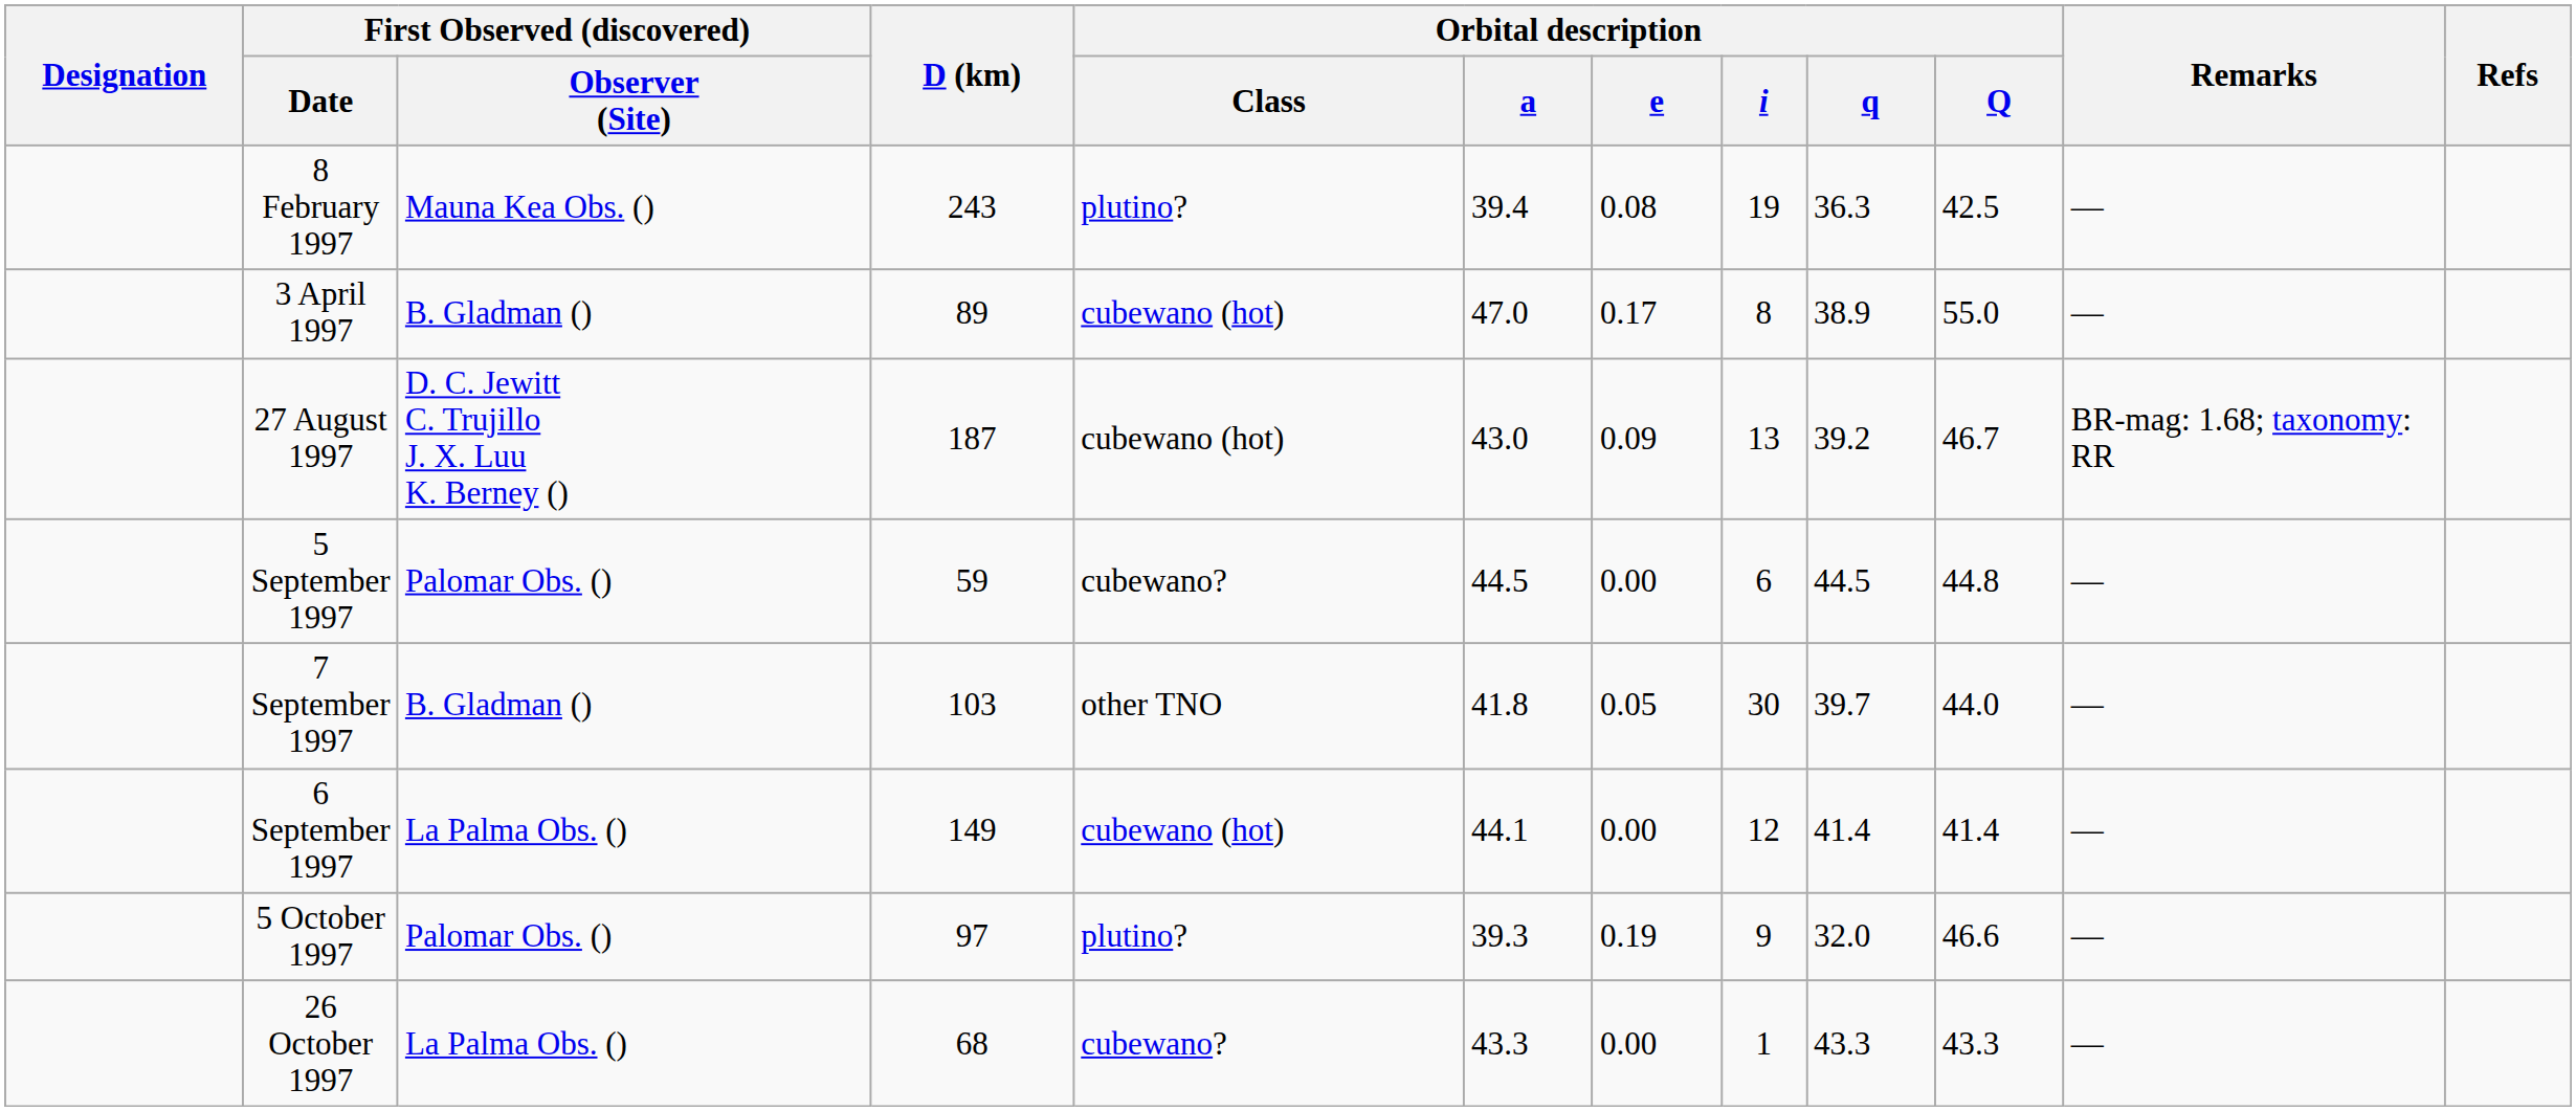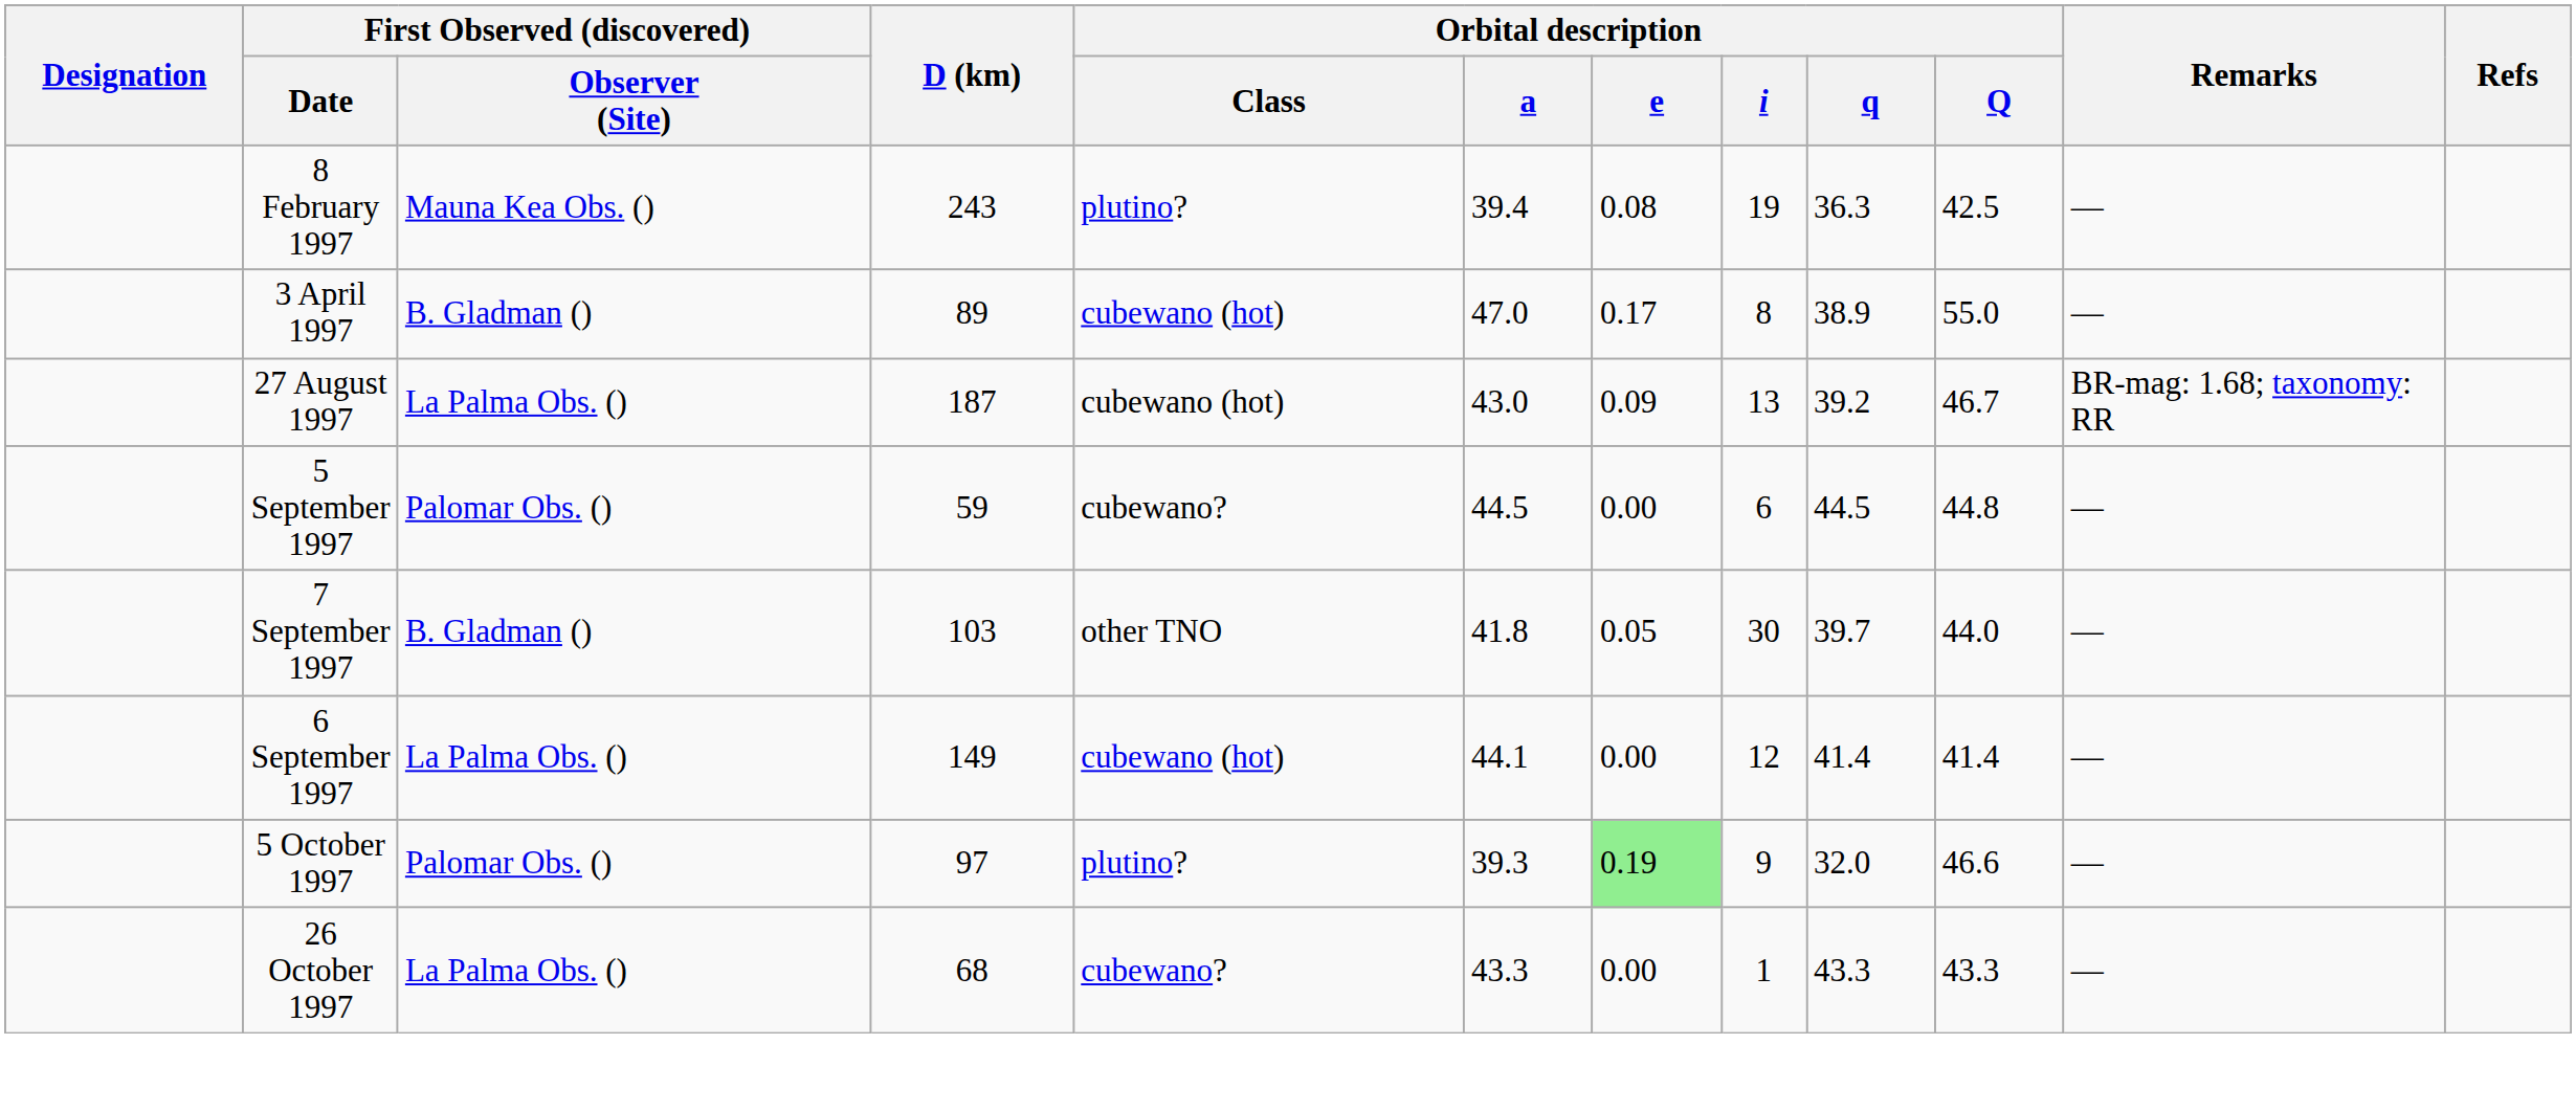27 August 1997 | First Observed (discovered) / Observer (Site): D. C. Jewitt C. Trujillo J. X. Luu K. Berney () -> La Palma Obs. ()
5 October 1997 | Orbital description / e: no background -> lightgreen background
